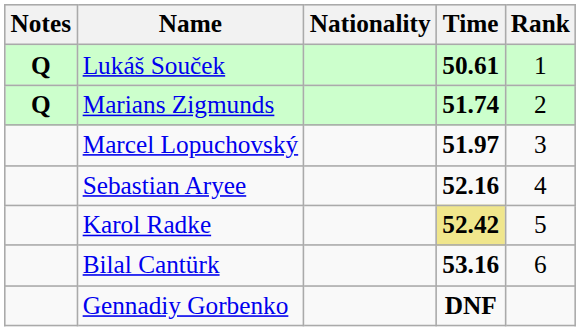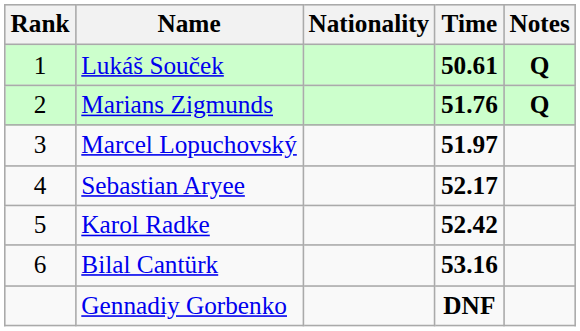columns swapped: Rank <-> Notes
Marians Zigmunds | Time: 51.74 -> 51.76
Sebastian Aryee | Time: 52.16 -> 52.17
Karol Radke | Time: khaki background -> no background
